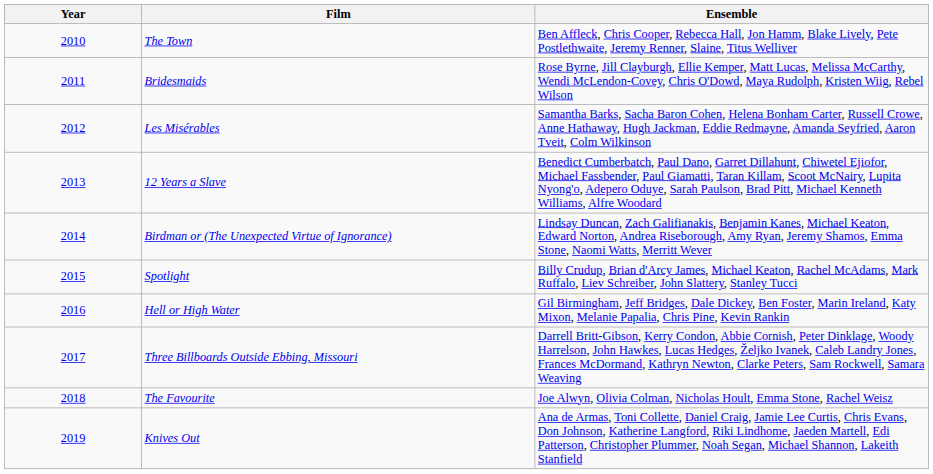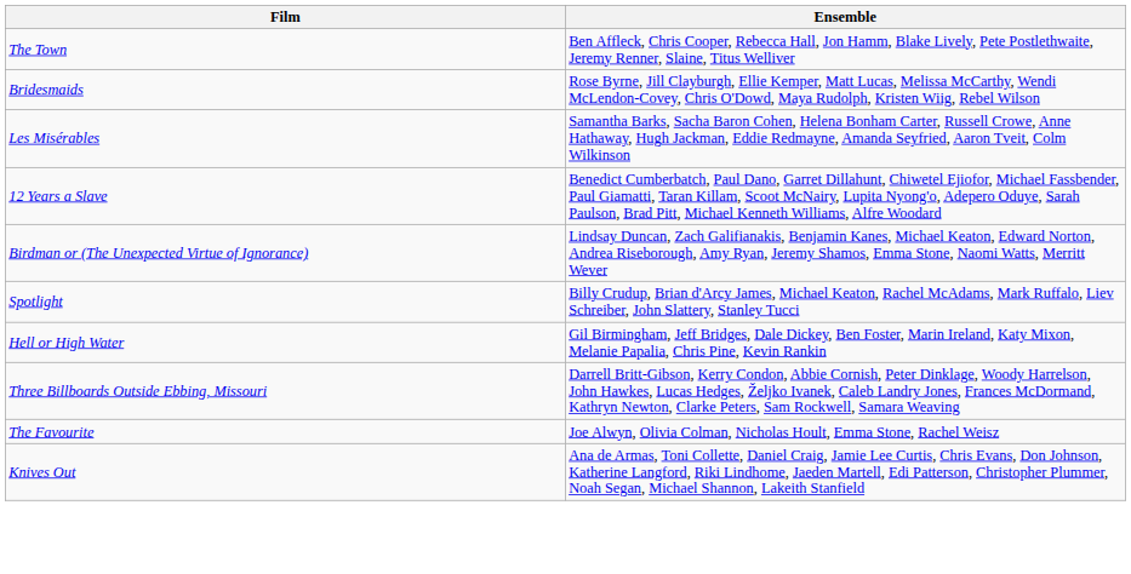- column: Year | 2010 | 2011 | 2012 | 2013 | 2014 | 2015 | 2016 | 2017 | 2018 | 2019
